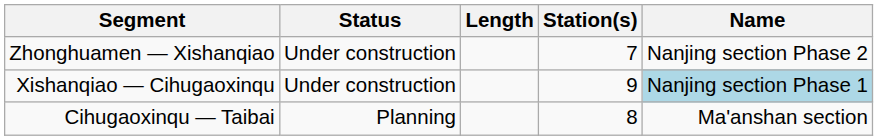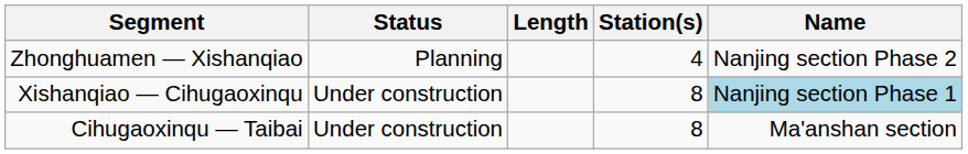Zhonghuamen — Xishanqiao | Status: Under construction -> Planning
Zhonghuamen — Xishanqiao | Station(s): 7 -> 4
Xishanqiao — Cihugaoxinqu | Station(s): 9 -> 8
Cihugaoxinqu — Taibai | Status: Planning -> Under construction
